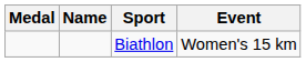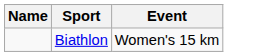- column: Medal
